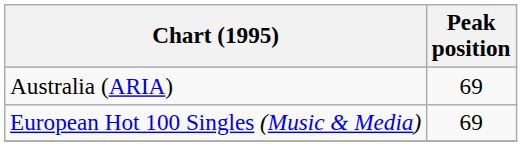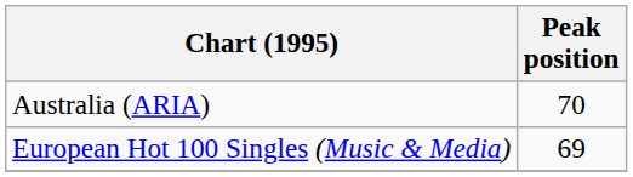Australia (ARIA) | Peak position: 69 -> 70
